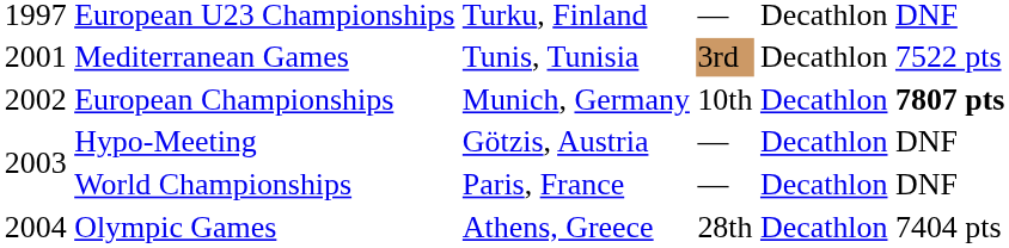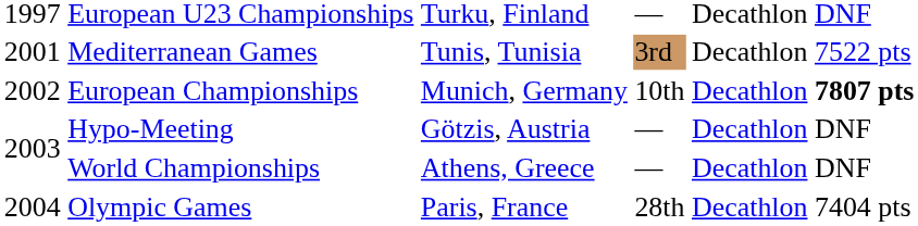World Championships | column 3: Paris, France -> Athens, Greece
Olympic Games | column 3: Athens, Greece -> Paris, France
